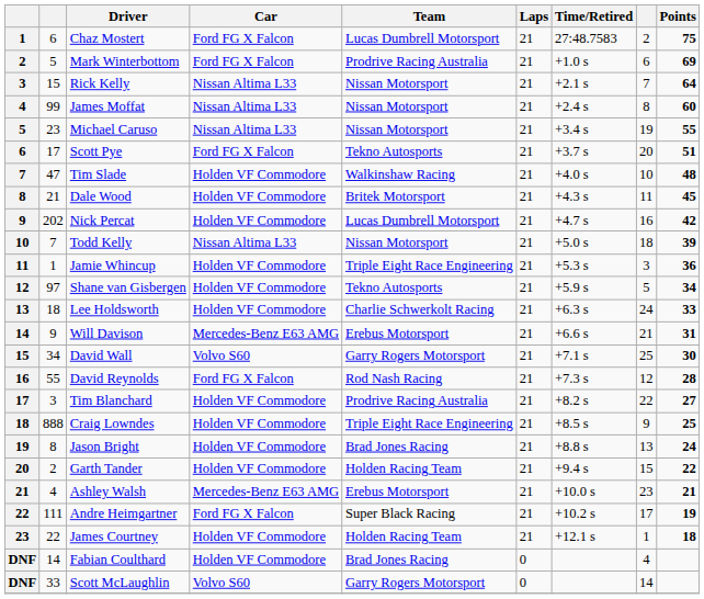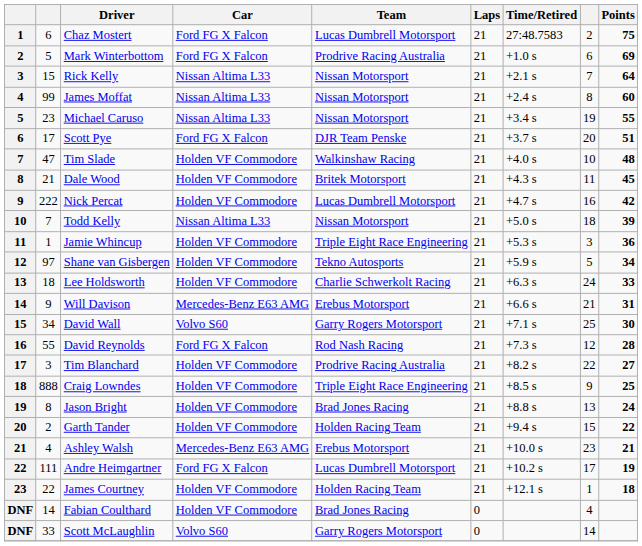Scott Pye | Team: Tekno Autosports -> DJR Team Penske
Nick Percat | column 2: 202 -> 222
Andre Heimgartner | Team: Super Black Racing -> Lucas Dumbrell Motorsport
